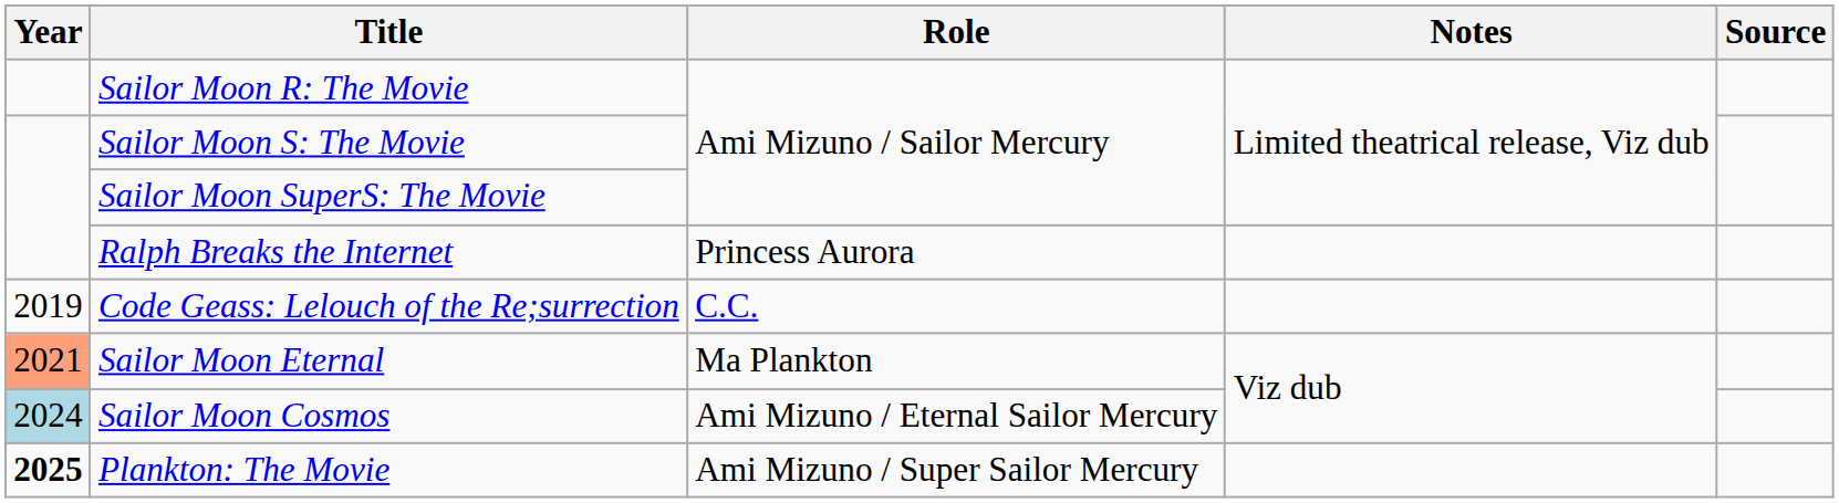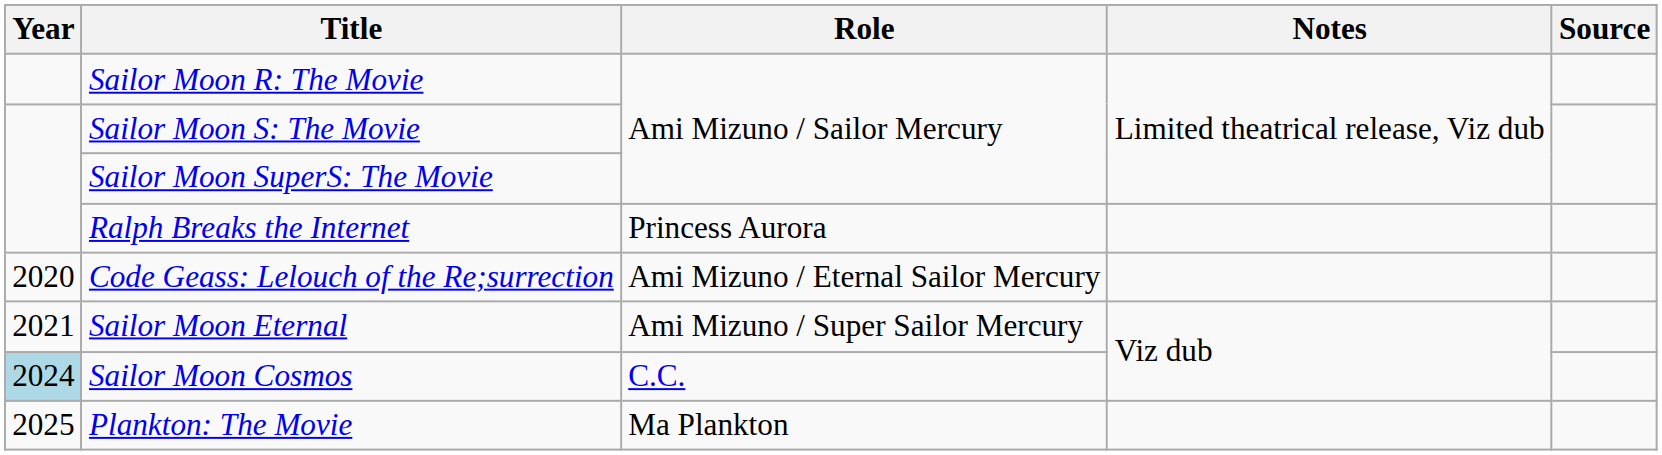Code Geass: Lelouch of the Re;surrection | Year: 2019 -> 2020
Code Geass: Lelouch of the Re;surrection | Role: C.C. -> Ami Mizuno / Eternal Sailor Mercury
Sailor Moon Eternal | Year: lightsalmon background -> no background
Sailor Moon Eternal | Role: Ma Plankton -> Ami Mizuno / Super Sailor Mercury
Sailor Moon Cosmos | Role: Ami Mizuno / Eternal Sailor Mercury -> C.C.
Plankton: The Movie | Year: bold -> normal
Plankton: The Movie | Role: Ami Mizuno / Super Sailor Mercury -> Ma Plankton
